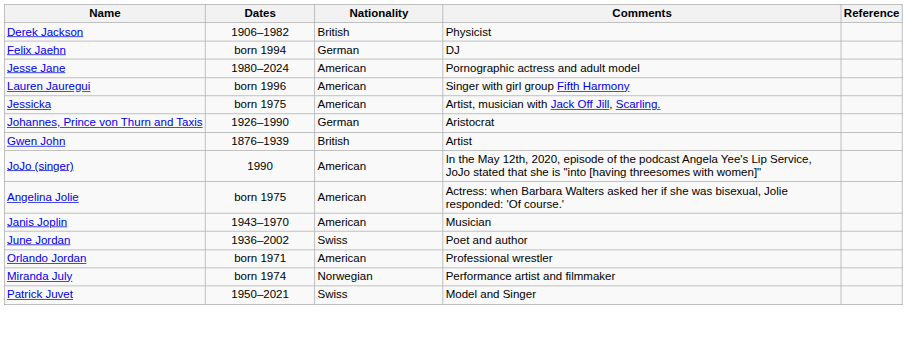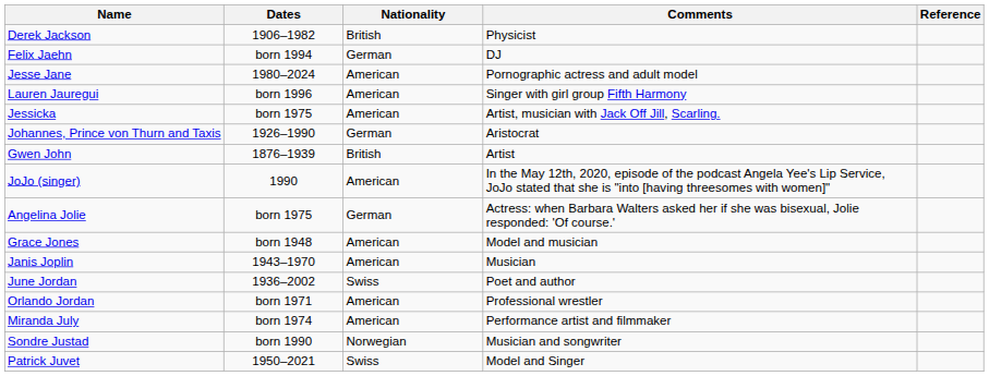Angelina Jolie | Nationality: American -> German
+ row: Grace Jones | born 1948 | American | Model and musician
Miranda July | Nationality: Norwegian -> American
+ row: Sondre Justad | born 1990 | Norwegian | Musician and songwriter
